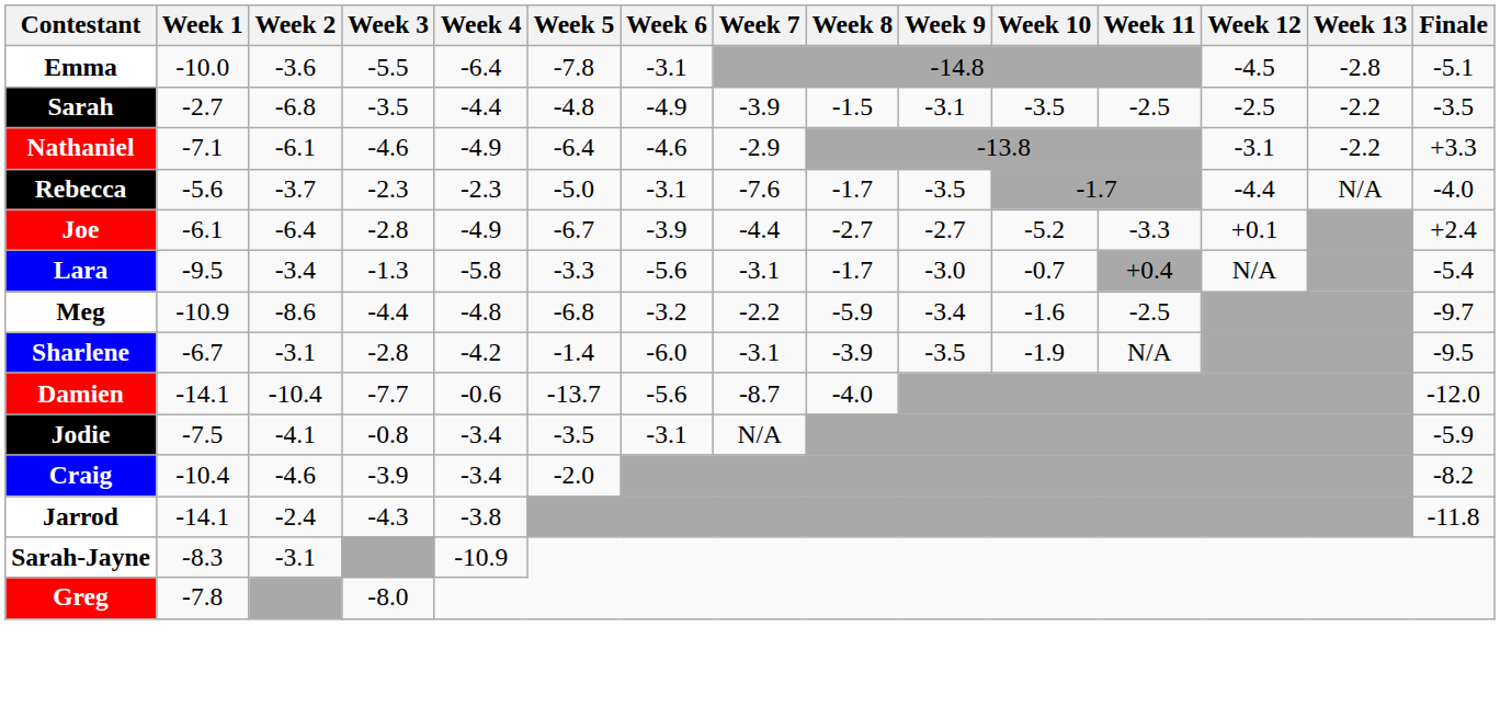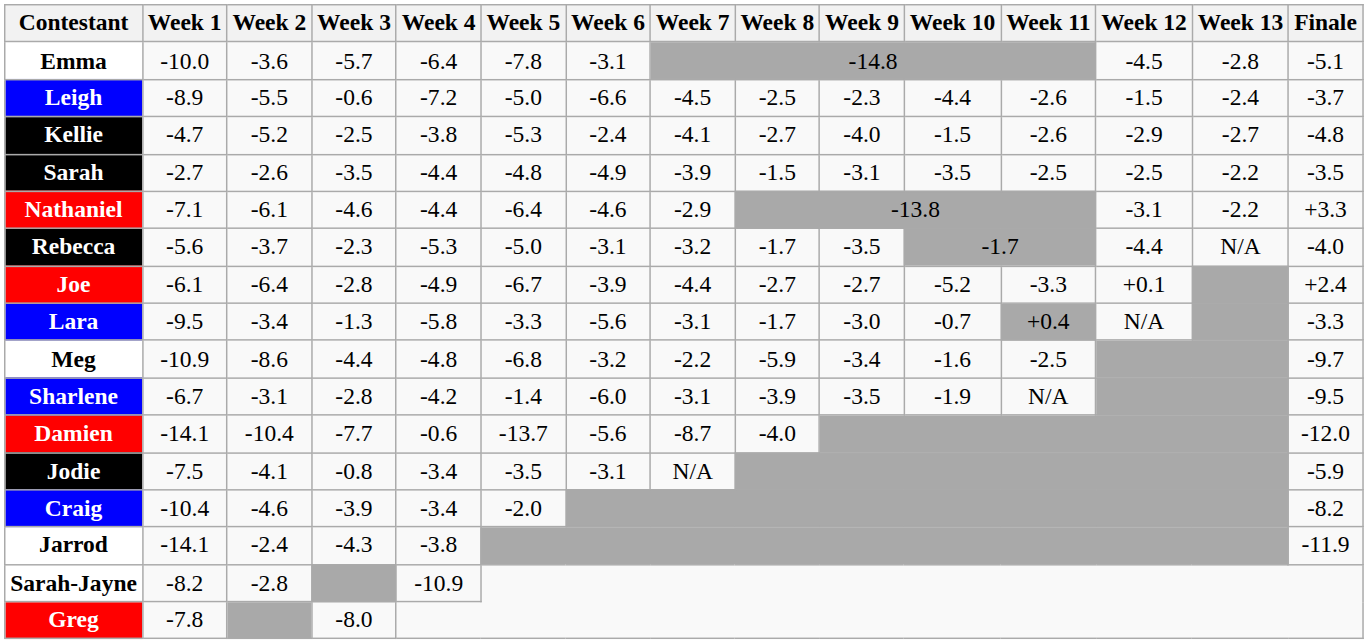Emma | Week 3: -5.5 -> -5.7
+ row: Leigh | -8.9 | -5.5 | -0.6 | -7.2 | -5.0 | -6.6 | -4.5 | -2.5 | -2.3 | -4.4 | -2.6 | -1.5 | -2.4 | -3.7
+ row: Kellie | -4.7 | -5.2 | -2.5 | -3.8 | -5.3 | -2.4 | -4.1 | -2.7 | -4.0 | -1.5 | -2.6 | -2.9 | -2.7 | -4.8
Sarah | Week 2: -6.8 -> -2.6
Nathaniel | Week 4: -4.9 -> -4.4
Rebecca | Week 4: -2.3 -> -5.3
Rebecca | Week 7: -7.6 -> -3.2
Lara | Finale: -5.4 -> -3.3
Jarrod | Finale: -11.8 -> -11.9
Sarah-Jayne | Week 1: -8.3 -> -8.2
Sarah-Jayne | Week 2: -3.1 -> -2.8
